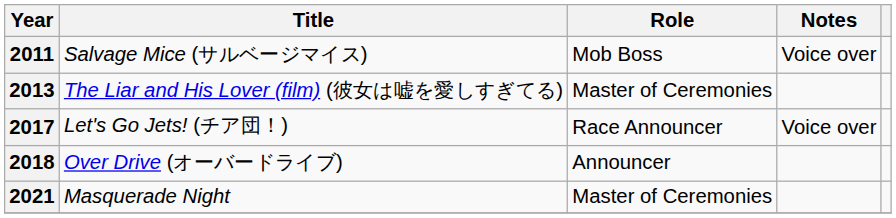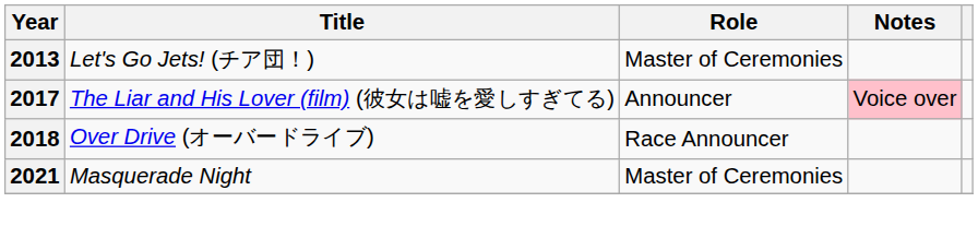- row: 2011 | Salvage Mice (サルベージマイス) | Mob Boss | Voice over
2013 | Title: The Liar and His Lover (film) (彼女は嘘を愛しすぎてる) -> Let's Go Jets! (チア団！)
2017 | Title: Let's Go Jets! (チア団！) -> The Liar and His Lover (film) (彼女は嘘を愛しすぎてる)
2017 | Role: Race Announcer -> Announcer
2017 | Notes: no background -> pink background
2018 | Role: Announcer -> Race Announcer
